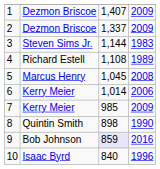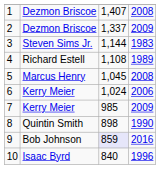1 | column 4: 2009 -> 2008
6 | column 3: 1,014 -> 1,024
